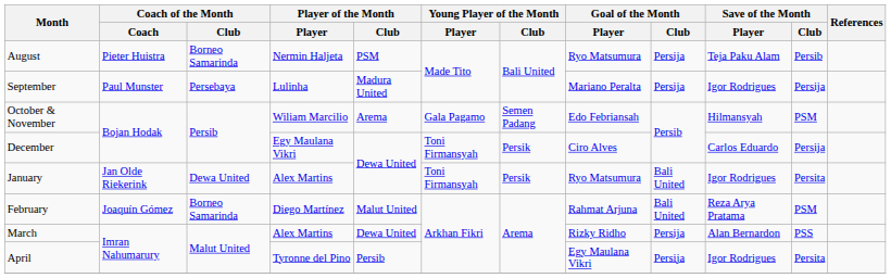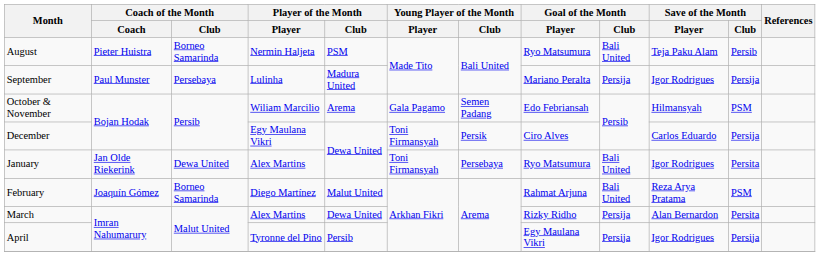August | Goal of the Month / Club: Persija -> Bali United
January | Young Player of the Month / Club: Persik -> Persebaya
March | Save of the Month / Club: PSS -> Persita
April | Save of the Month / Club: Persita -> Persija
